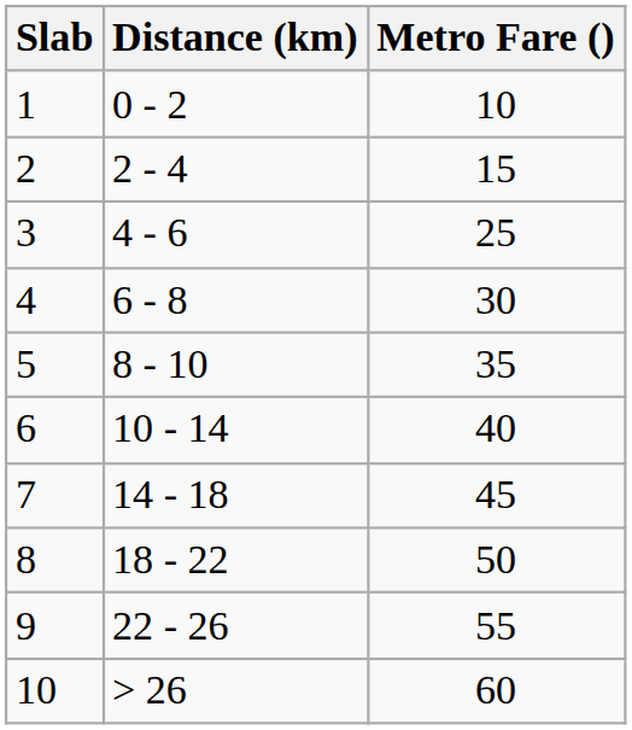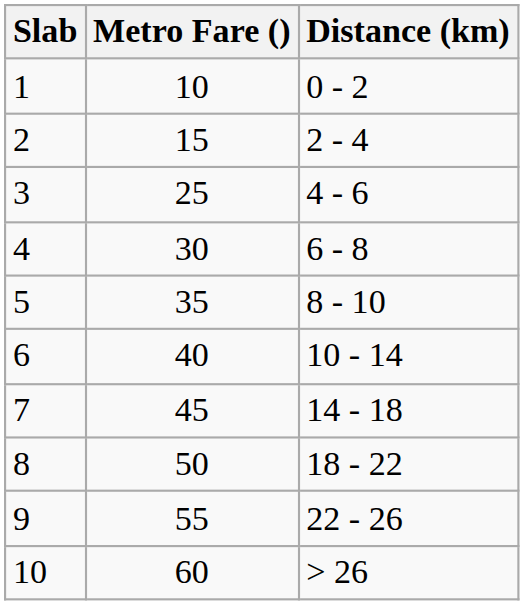columns swapped: Distance (km) <-> Metro Fare ()
